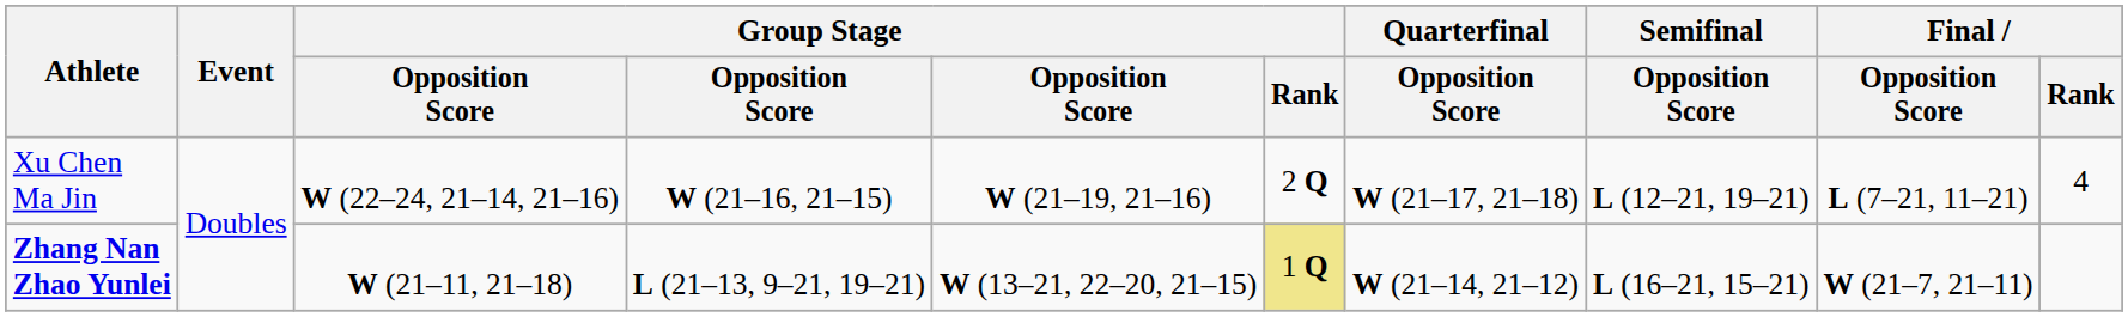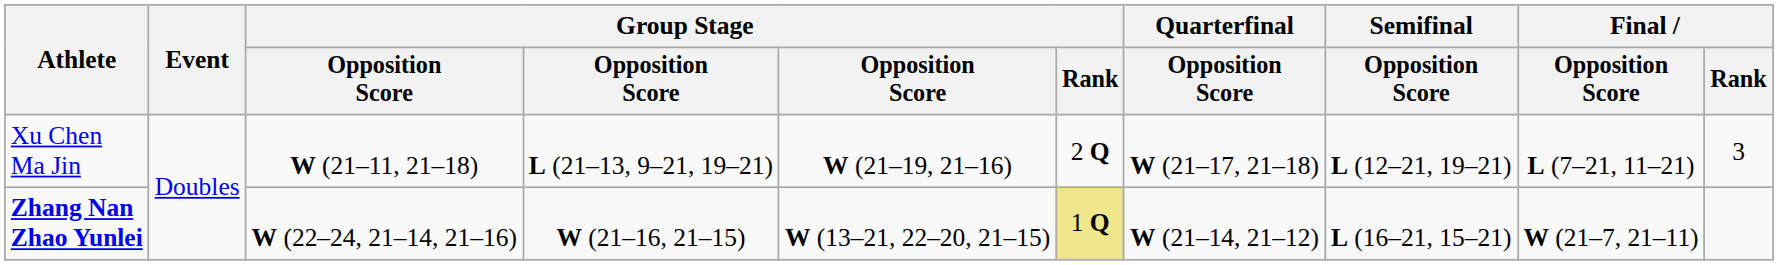Xu Chen Ma Jin | column 3: W (22–24, 21–14, 21–16) -> W (21–11, 21–18)
Xu Chen Ma Jin | column 4: W (21–16, 21–15) -> L (21–13, 9–21, 19–21)
Xu Chen Ma Jin | Final / Rank: 4 -> 3
Zhang Nan Zhao Yunlei | column 3: W (21–11, 21–18) -> W (22–24, 21–14, 21–16)
Zhang Nan Zhao Yunlei | column 4: L (21–13, 9–21, 19–21) -> W (21–16, 21–15)
